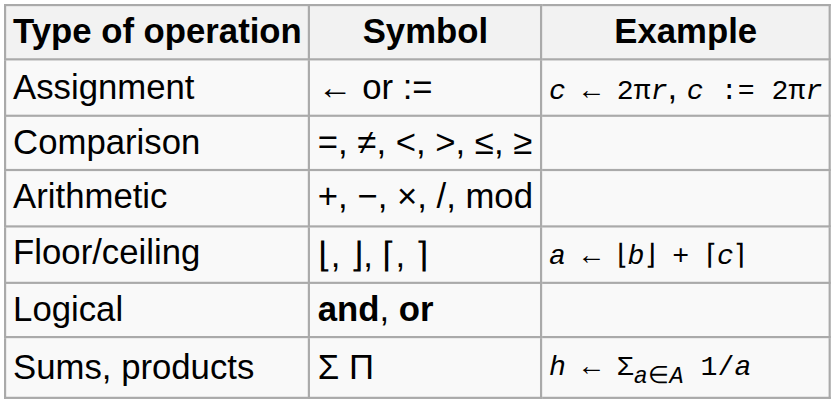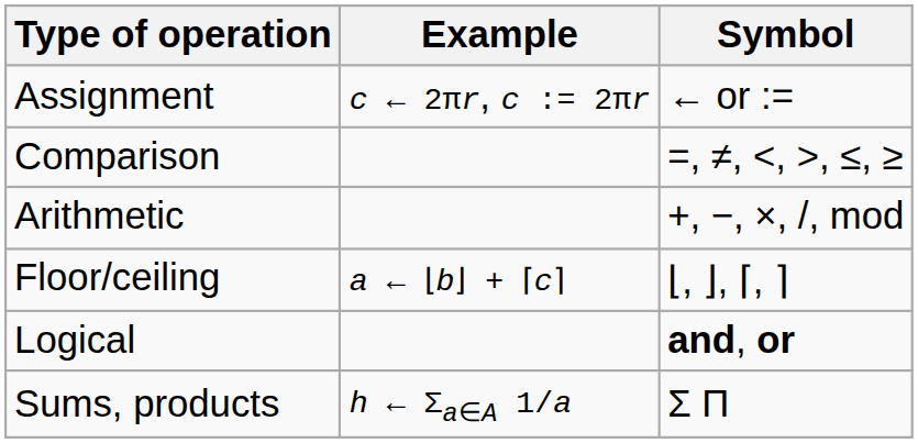columns swapped: Symbol <-> Example
